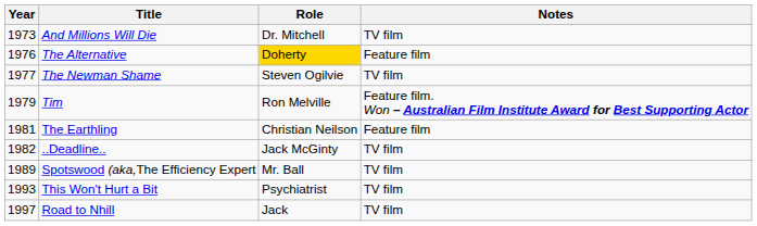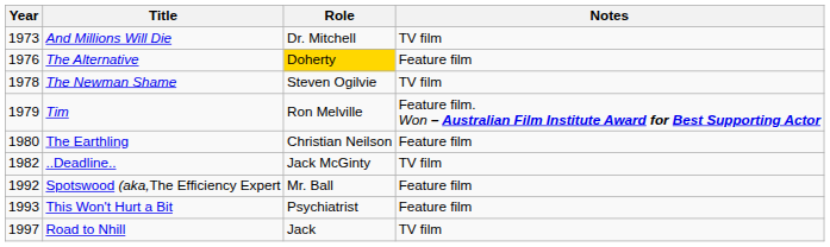The Newman Shame | Year: 1977 -> 1978
The Earthling | Year: 1981 -> 1980
Spotswood (aka,The Efficiency Expert | Year: 1989 -> 1992
Spotswood (aka,The Efficiency Expert | Notes: TV film -> Feature film
This Won't Hurt a Bit | Notes: TV film -> Feature film
